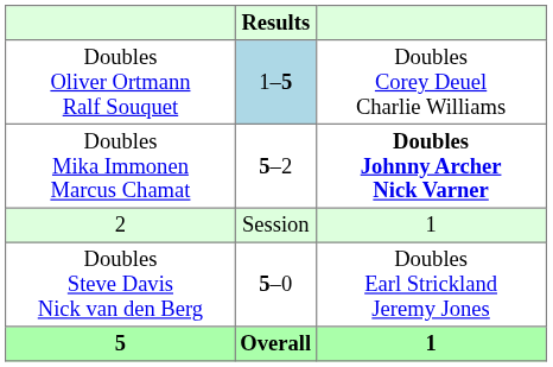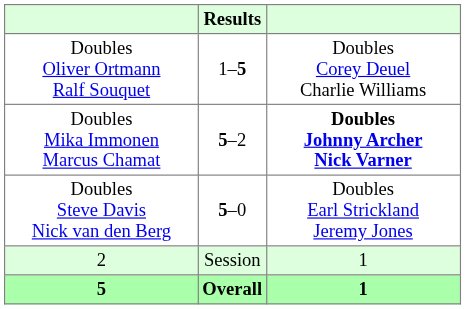Doubles Oliver Ortmann Ralf Souquet | Results: lightblue background -> no background
rows swapped: Doubles Steve Davis Nick van den Berg <-> 2
